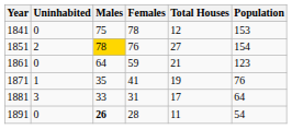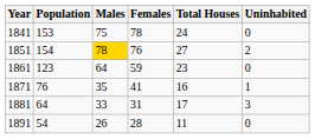columns swapped: Population <-> Uninhabited
1841 | Total Houses: 12 -> 24
1861 | Total Houses: 21 -> 23
1871 | Total Houses: 19 -> 16
1891 | Males: bold -> normal
